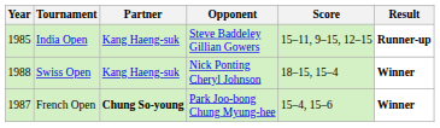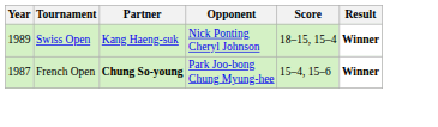- row: 1985 | India Open | Kang Haeng-suk | Steve Baddeley Gillian Gowers | 15–11, 9–15, 12–15 | Runner-up
Swiss Open | Year: 1988 -> 1989
